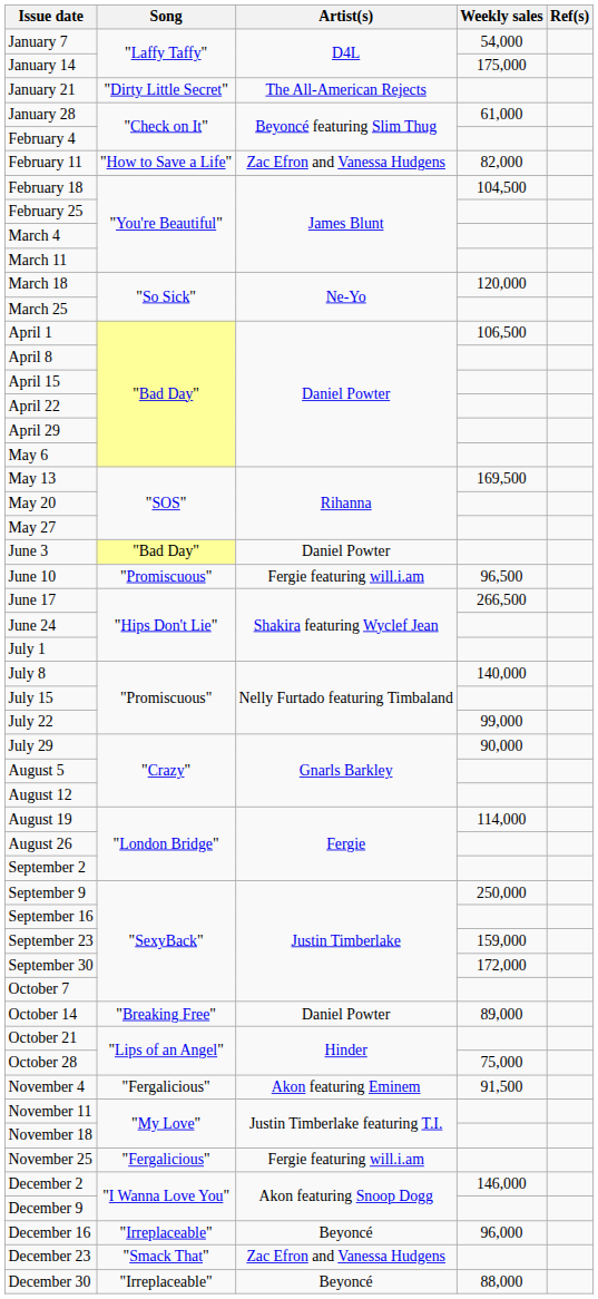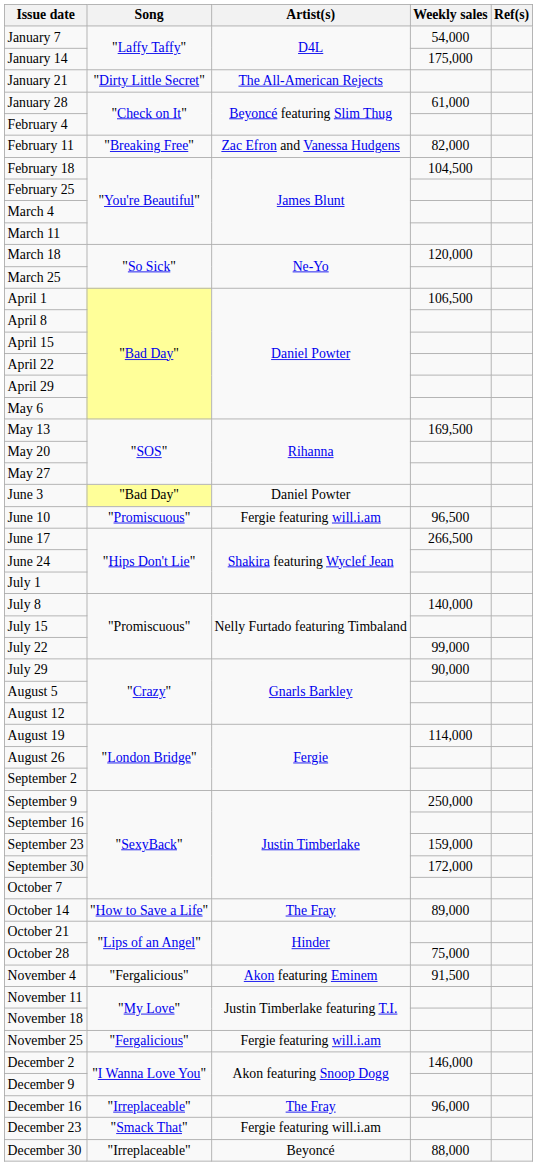February 11 | Song: "How to Save a Life" -> "Breaking Free"
October 14 | Song: "Breaking Free" -> "How to Save a Life"
October 14 | Artist(s): Daniel Powter -> The Fray
December 16 | Artist(s): Beyoncé -> The Fray
December 23 | Artist(s): Zac Efron and Vanessa Hudgens -> Fergie featuring will.i.am
